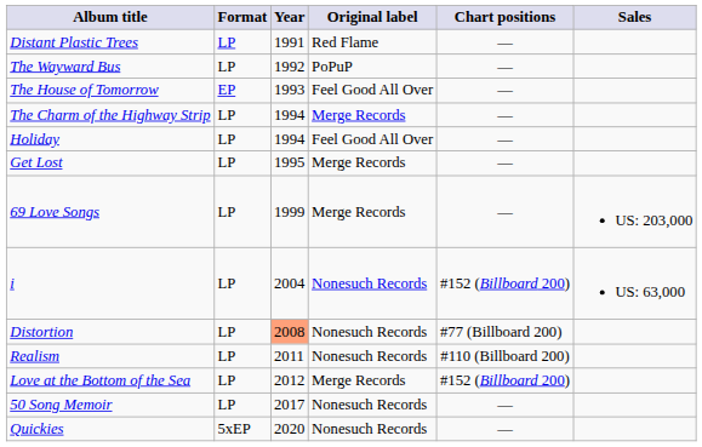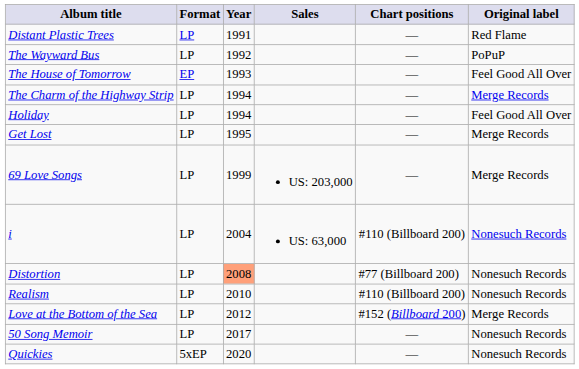columns swapped: Original label <-> Sales
i | Chart positions: #152 (Billboard 200) -> #110 (Billboard 200)
Realism | Year: 2011 -> 2010
